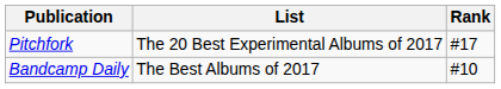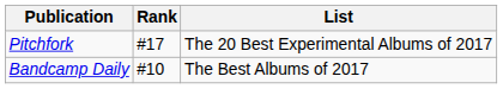columns swapped: List <-> Rank
